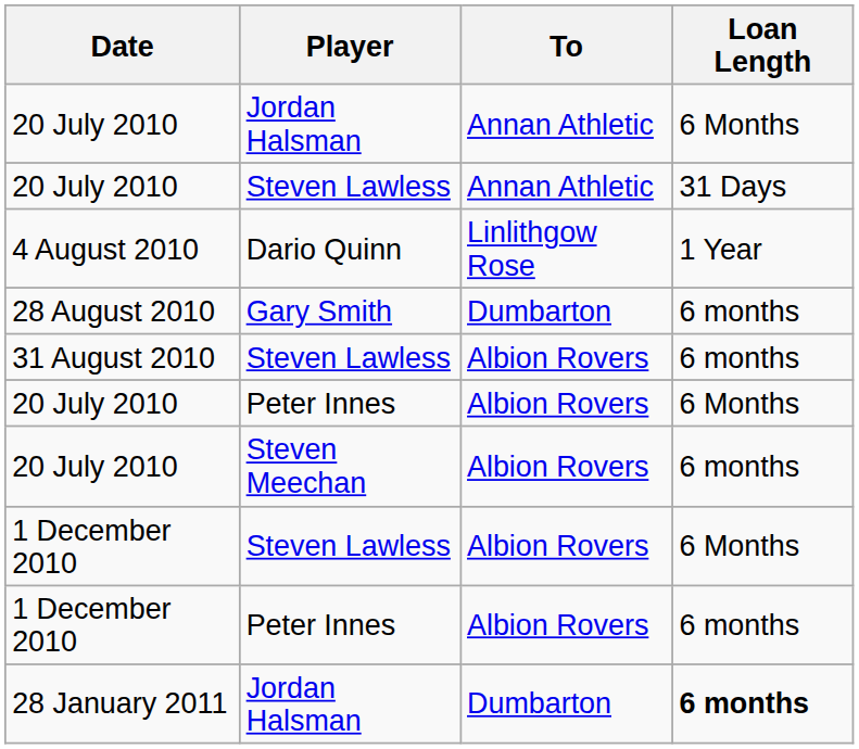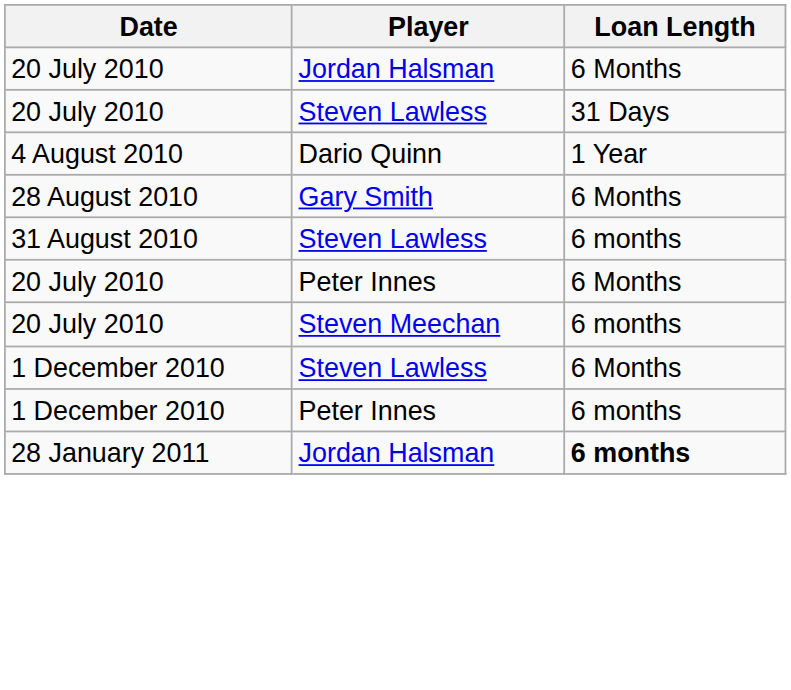- column: To | Annan Athletic | Annan Athletic | Linlithgow Rose | Dumbarton | Albion Rovers | Albion Rovers | Albion Rovers | Albion Rovers | Albion Rovers | Dumbarton
28 August 2010 | Loan Length: 6 months -> 6 Months
